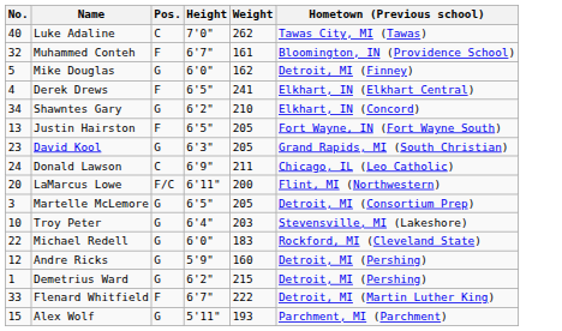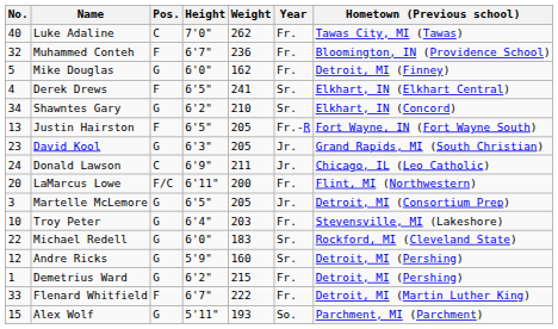+ column: Year | Fr. | Fr. | Fr. | Sr. | Sr. | Fr.-R | Jr. | Jr. | Fr. | Jr. | Fr. | Sr. | Sr. | Fr. | Fr. | So.
Muhammed Conteh | Weight: 161 -> 236
